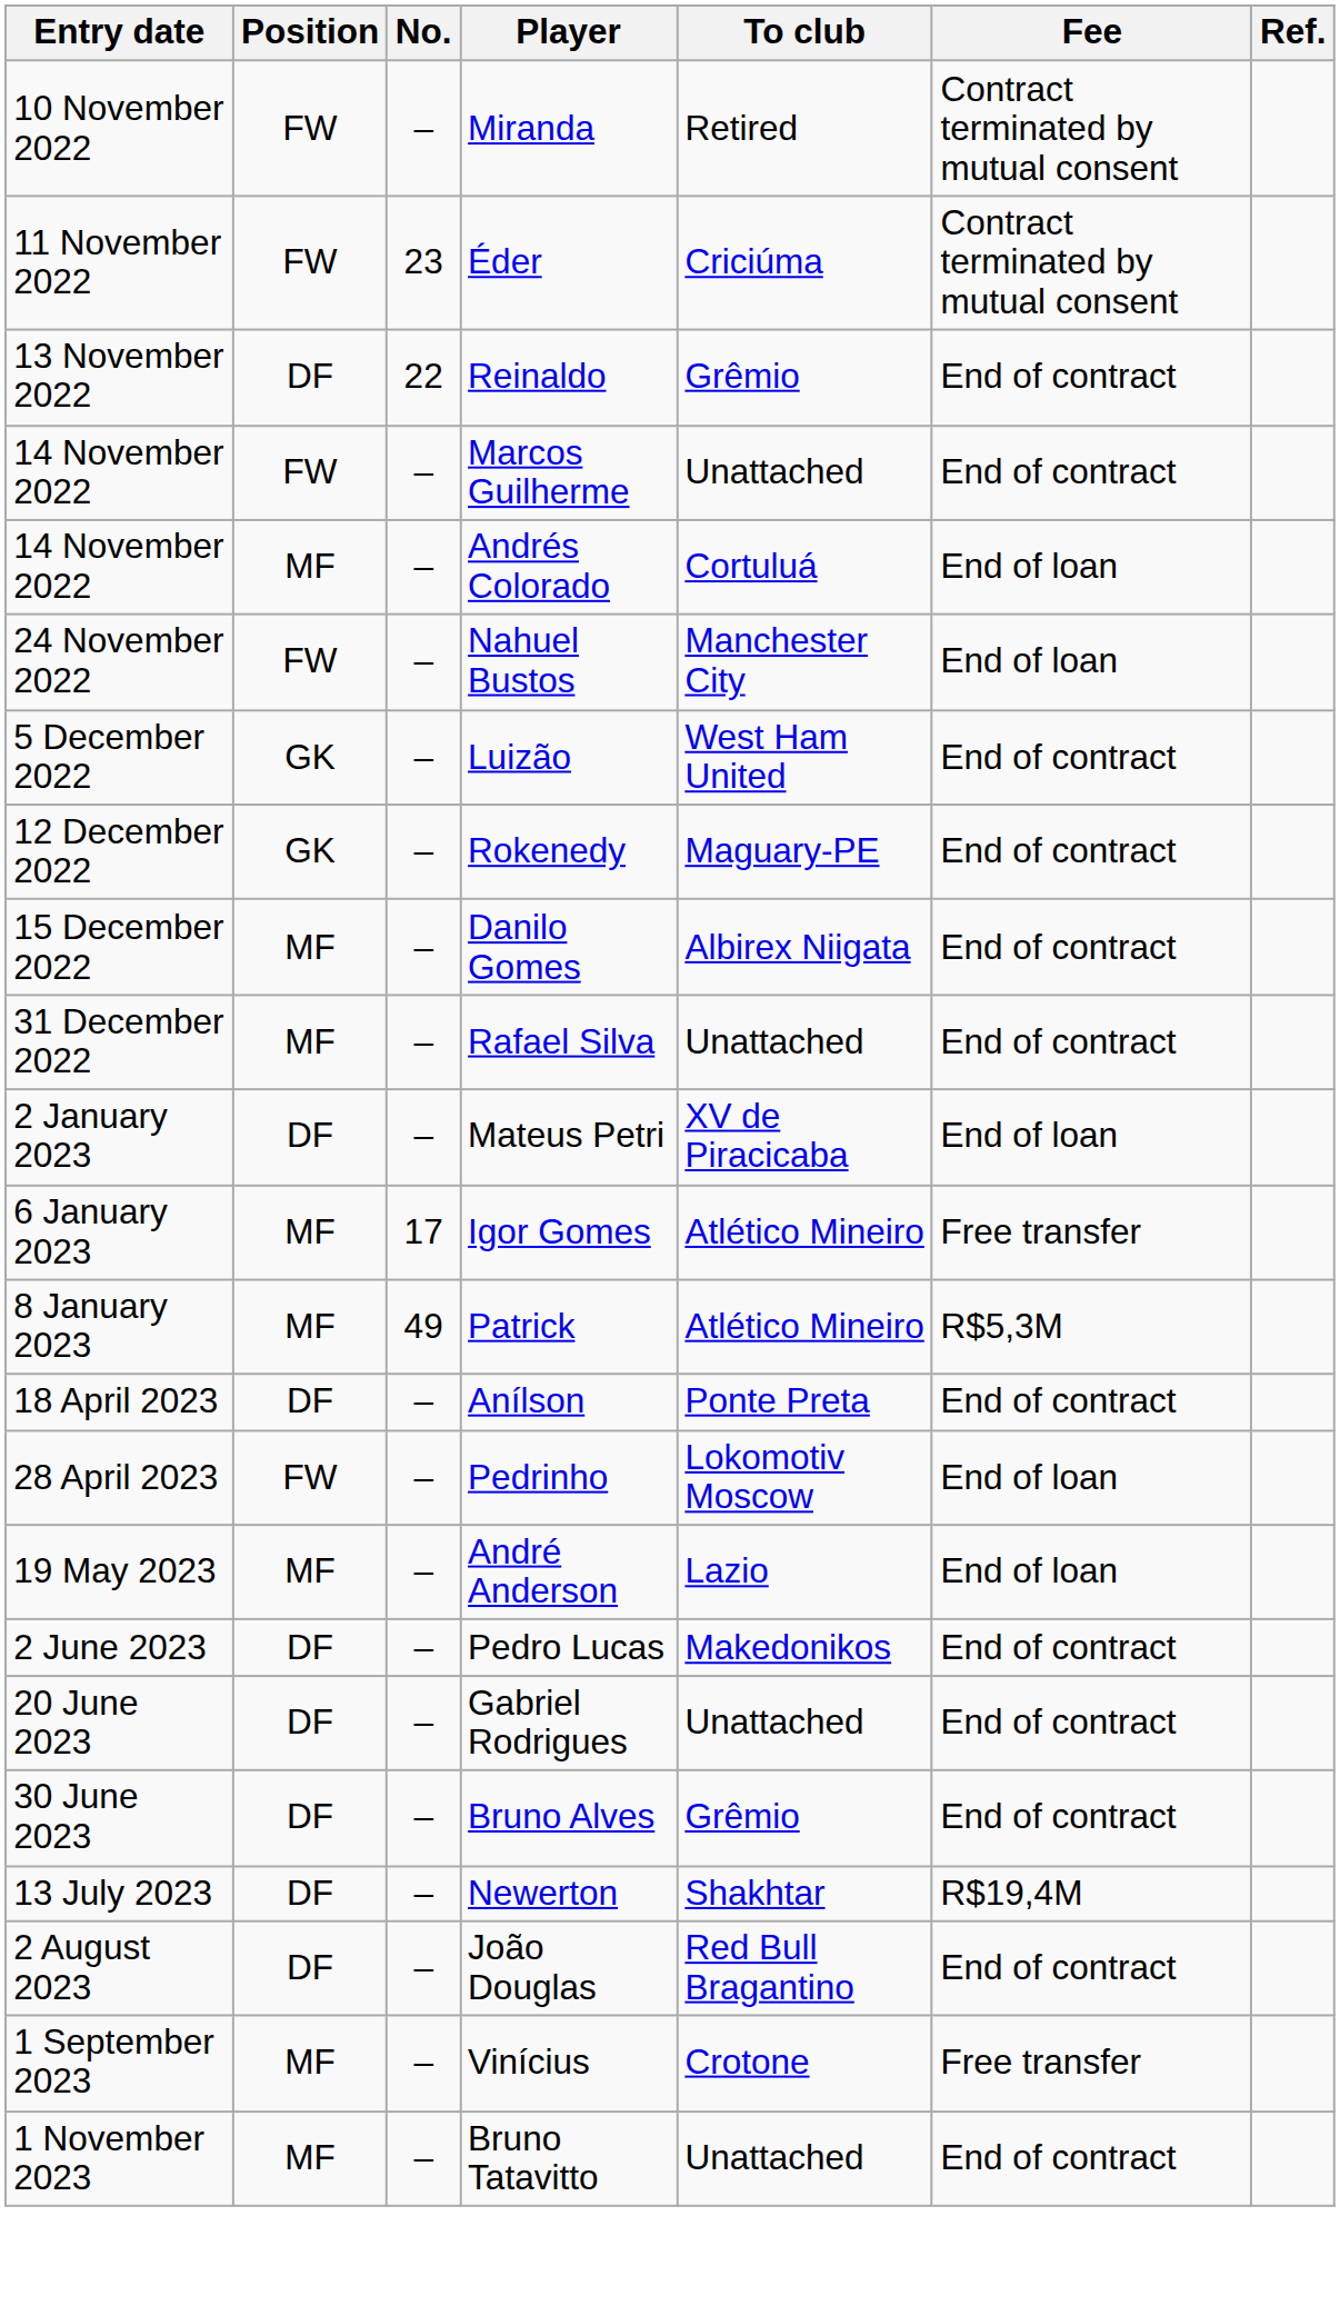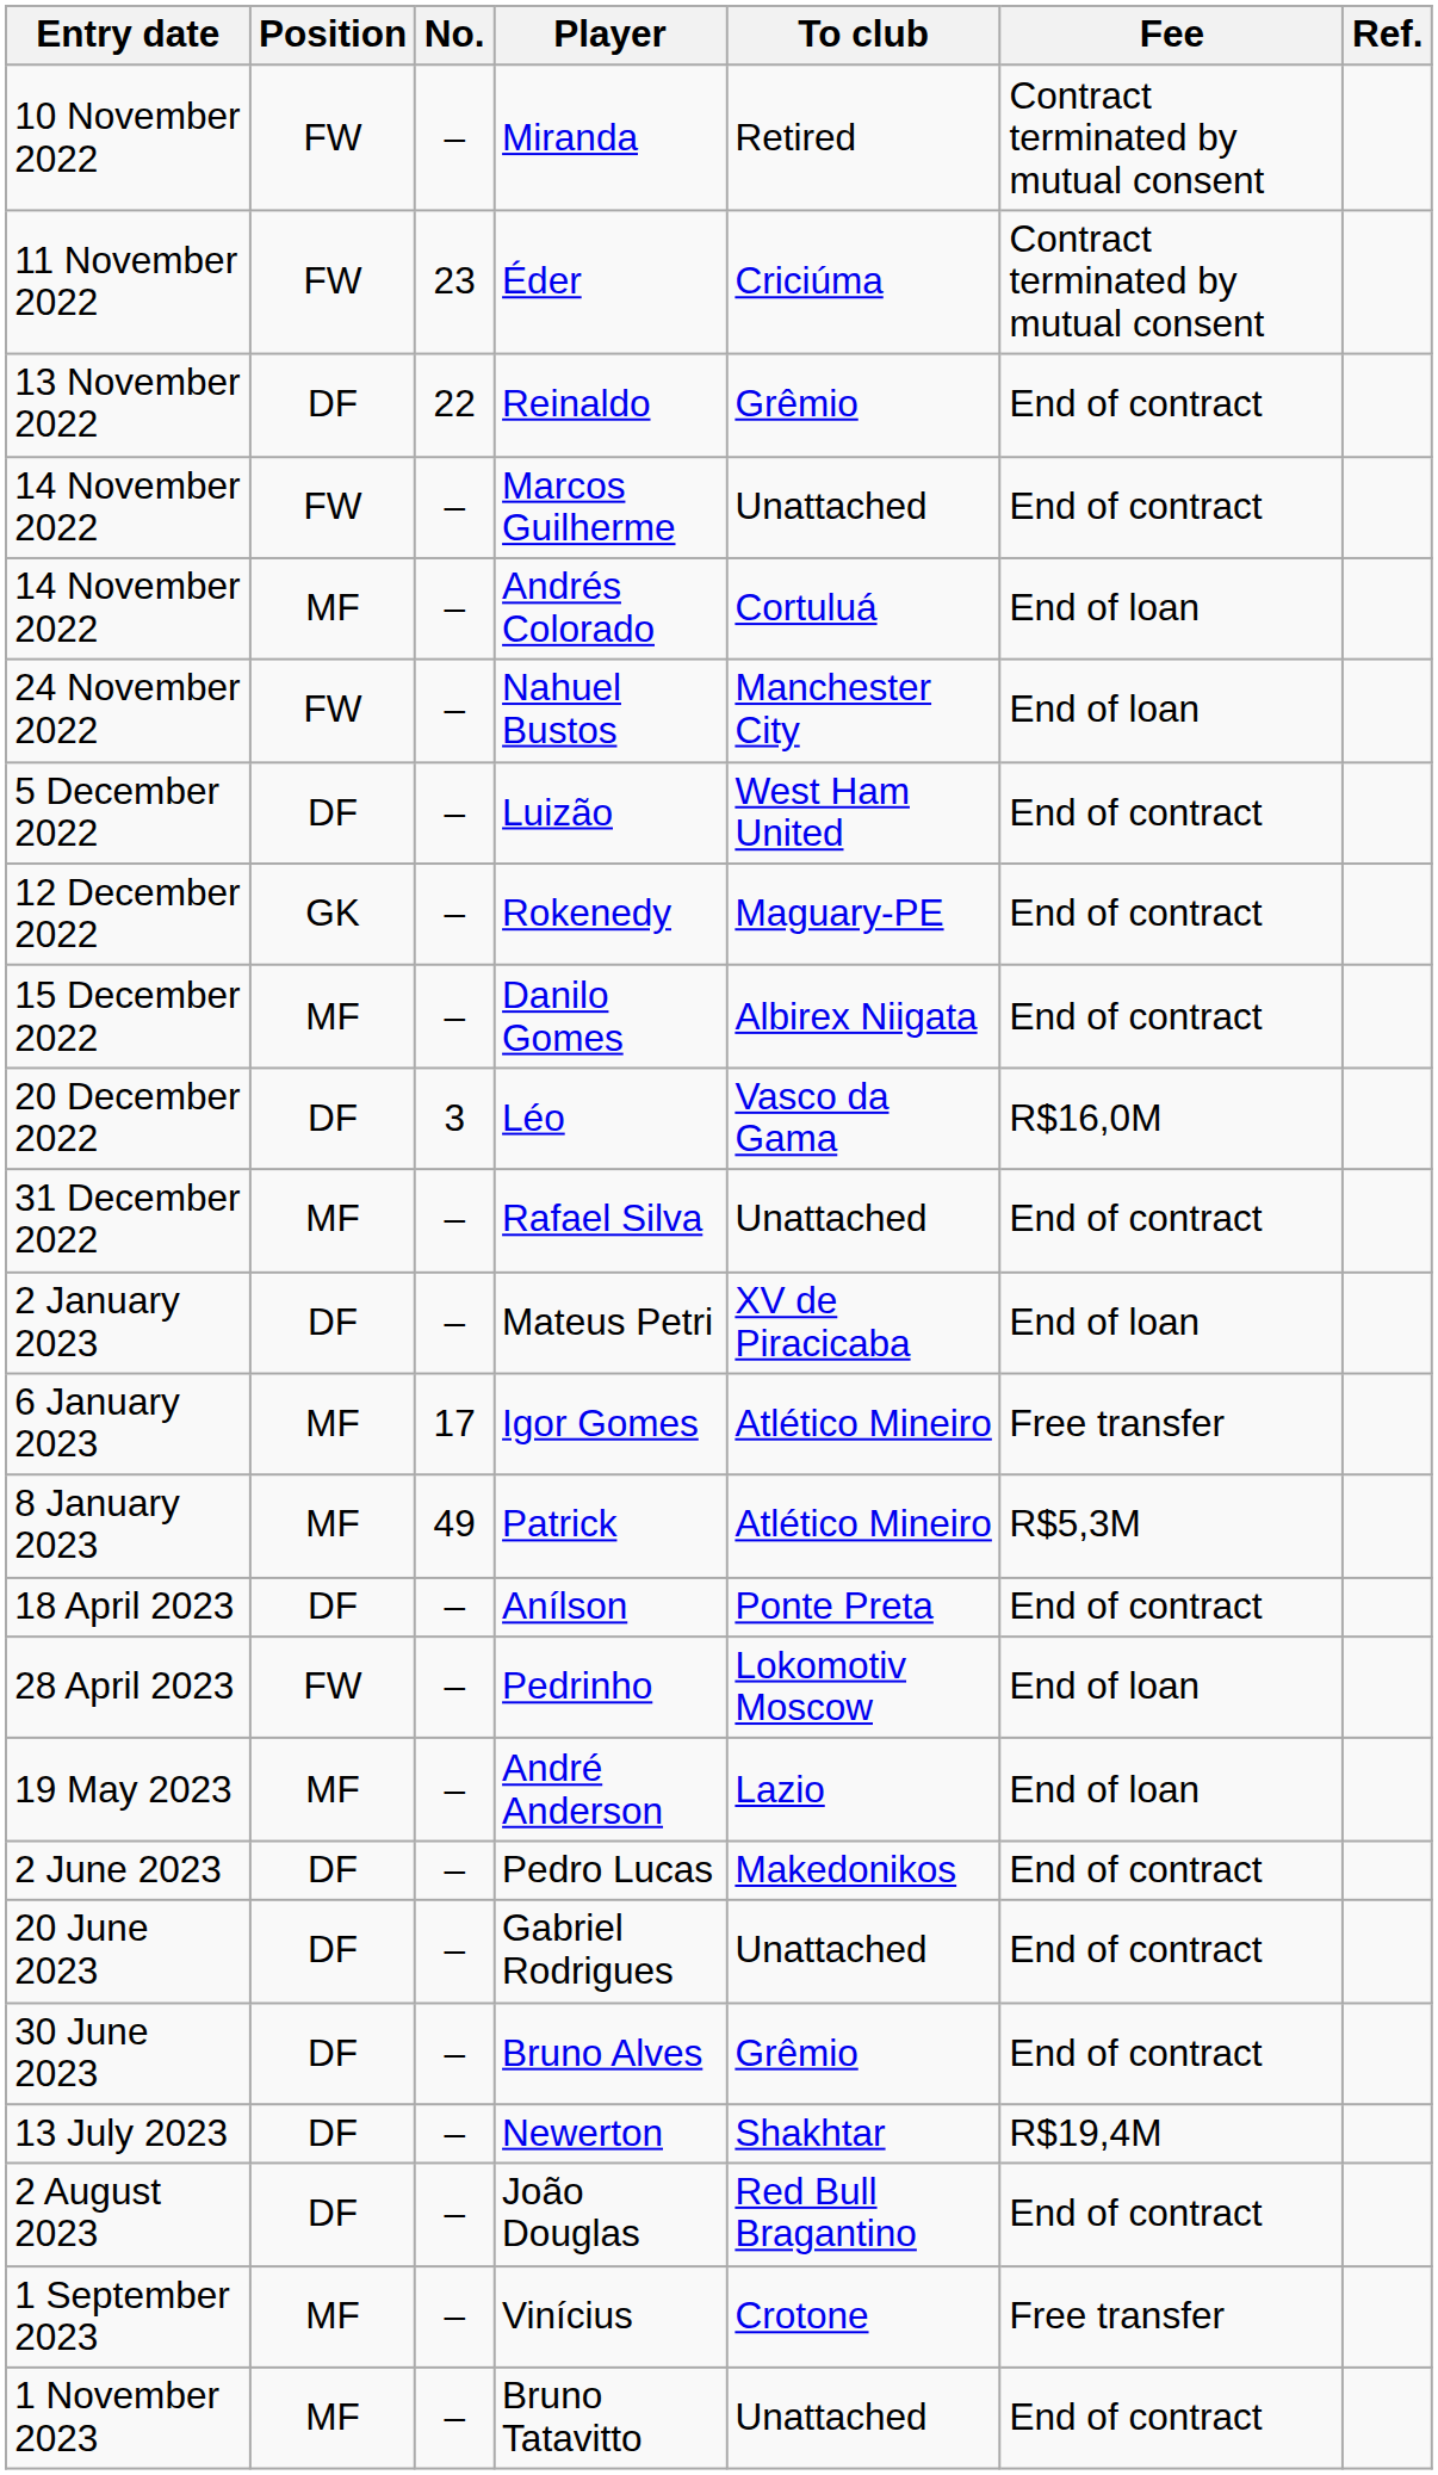Luizão | Position: GK -> DF
+ row: 20 December 2022 | DF | 3 | Léo | Vasco da Gama | R$16,0M
